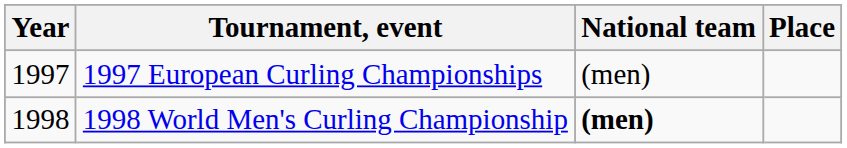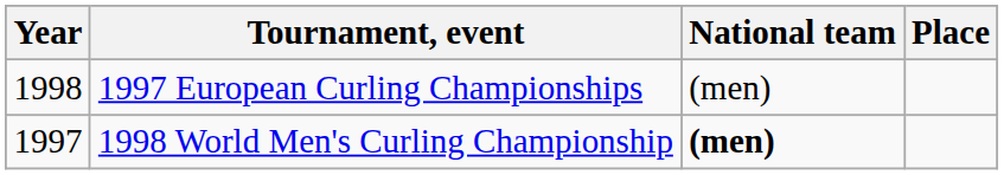1997 European Curling Championships | Year: 1997 -> 1998
1998 World Men's Curling Championship | Year: 1998 -> 1997
